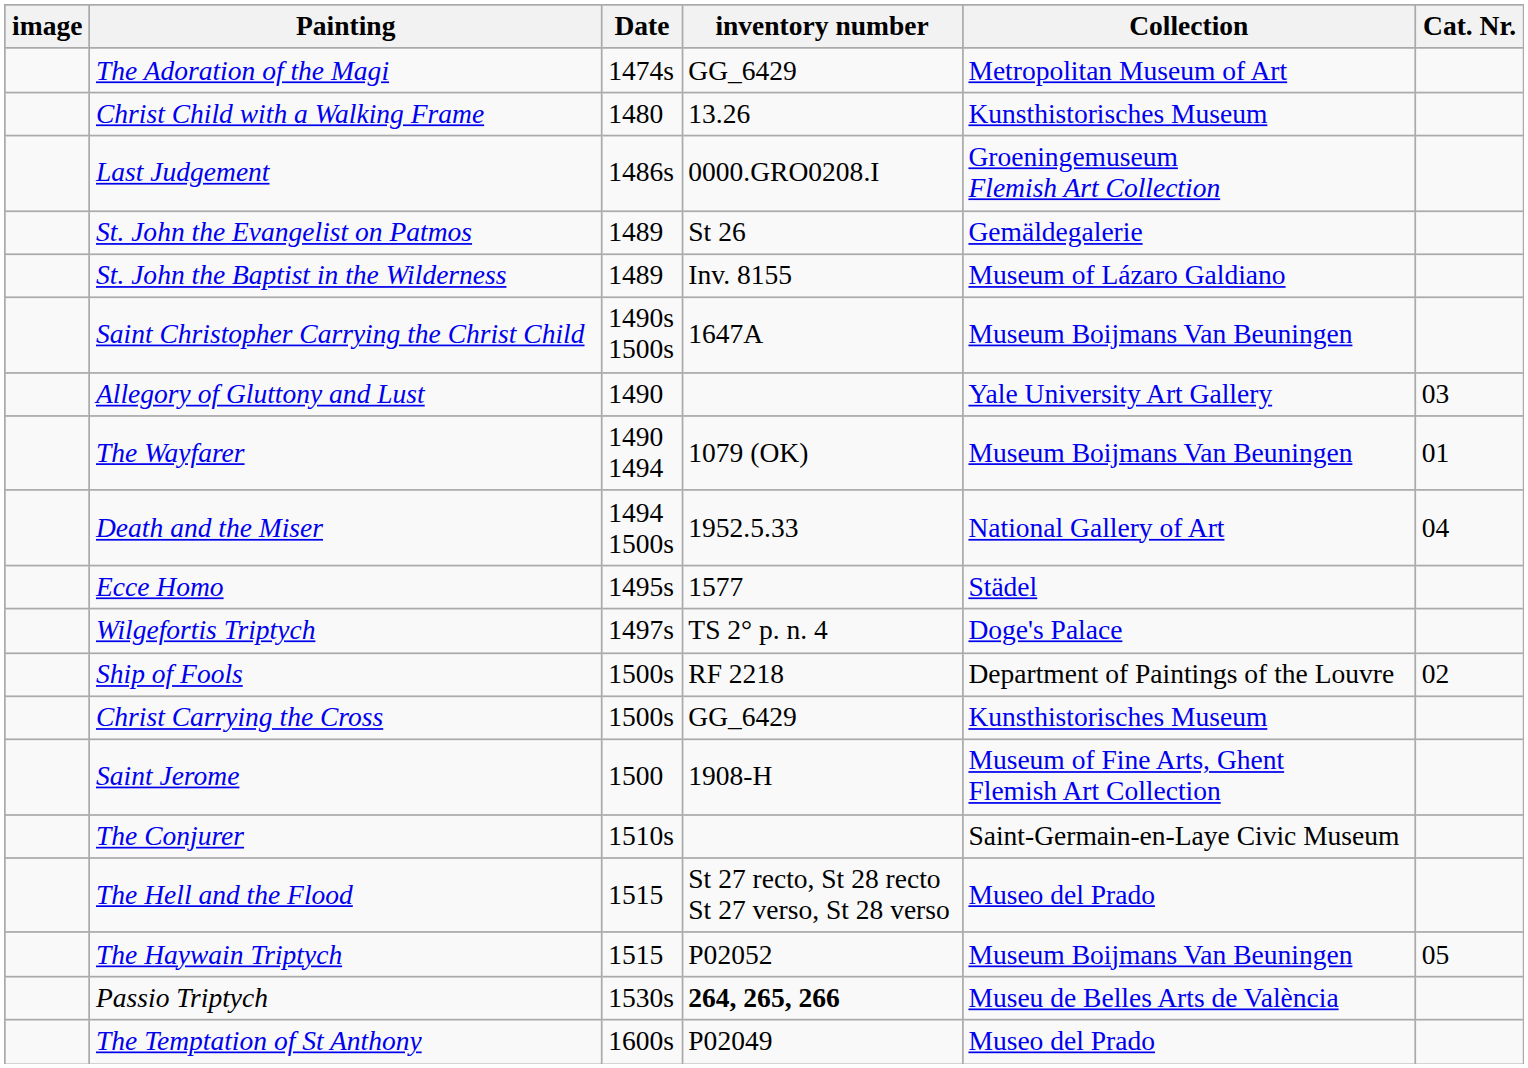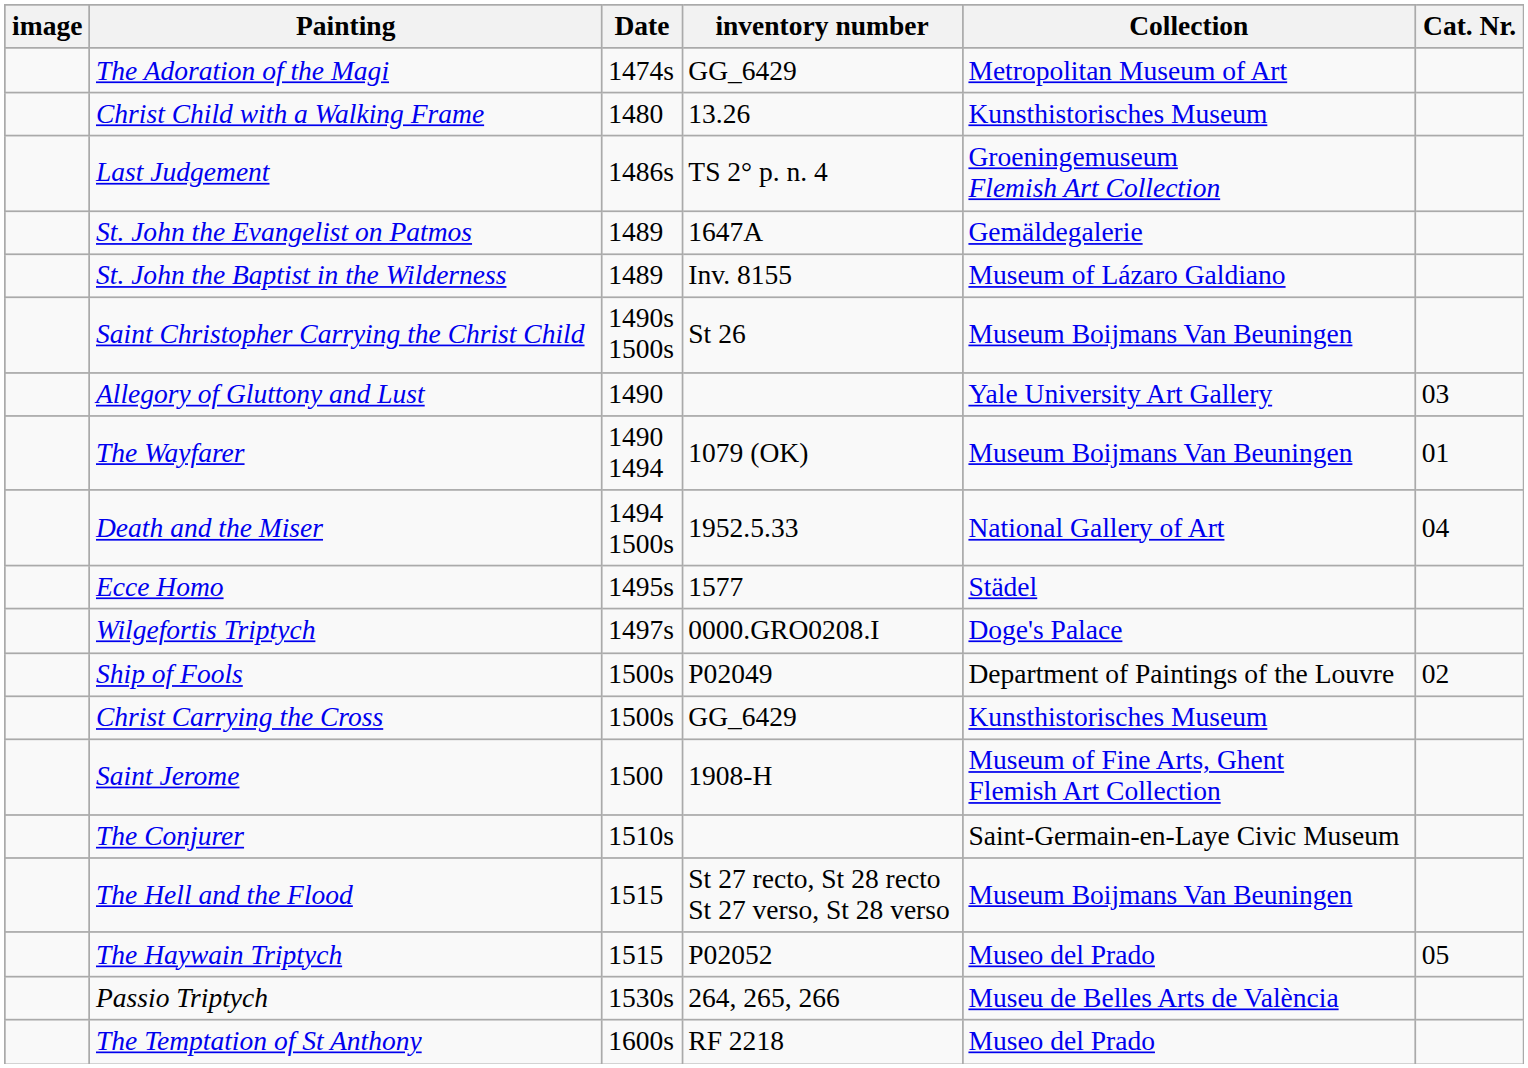Last Judgement | inventory number: 0000.GRO0208.I -> TS 2° p. n. 4
St. John the Evangelist on Patmos | inventory number: St 26 -> 1647A
Saint Christopher Carrying the Christ Child | inventory number: 1647A -> St 26
Wilgefortis Triptych | inventory number: TS 2° p. n. 4 -> 0000.GRO0208.I
Ship of Fools | inventory number: RF 2218 -> P02049
The Hell and the Flood | Collection: Museo del Prado -> Museum Boijmans Van Beuningen
The Haywain Triptych | Collection: Museum Boijmans Van Beuningen -> Museo del Prado
Passio Triptych | inventory number: bold -> normal
The Temptation of St Anthony | inventory number: P02049 -> RF 2218
